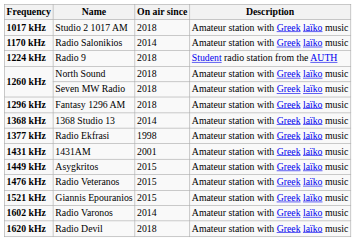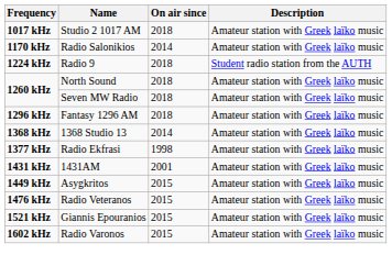Radio Varonos | On air since: 2014 -> 2015
- row: 1620 kHz | Radio Devil | 2018 | Amateur station with Greek laïko music
